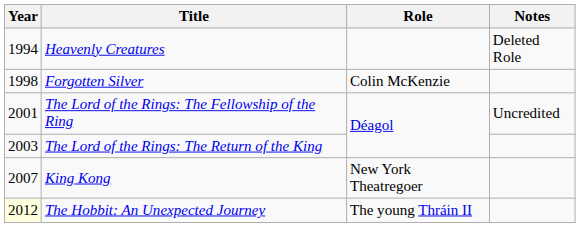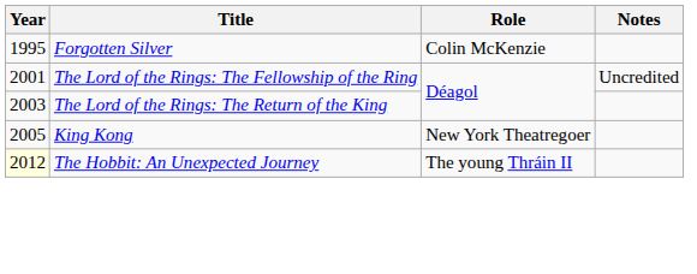- row: 1994 | Heavenly Creatures | Deleted Role
Forgotten Silver | Year: 1998 -> 1995
King Kong | Year: 2007 -> 2005
